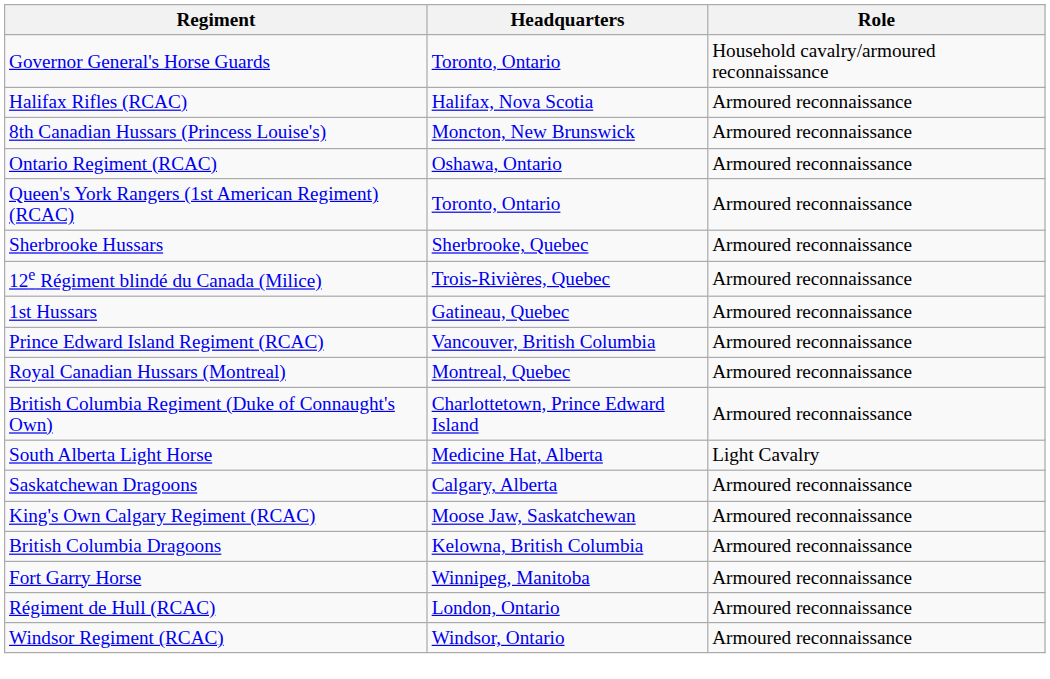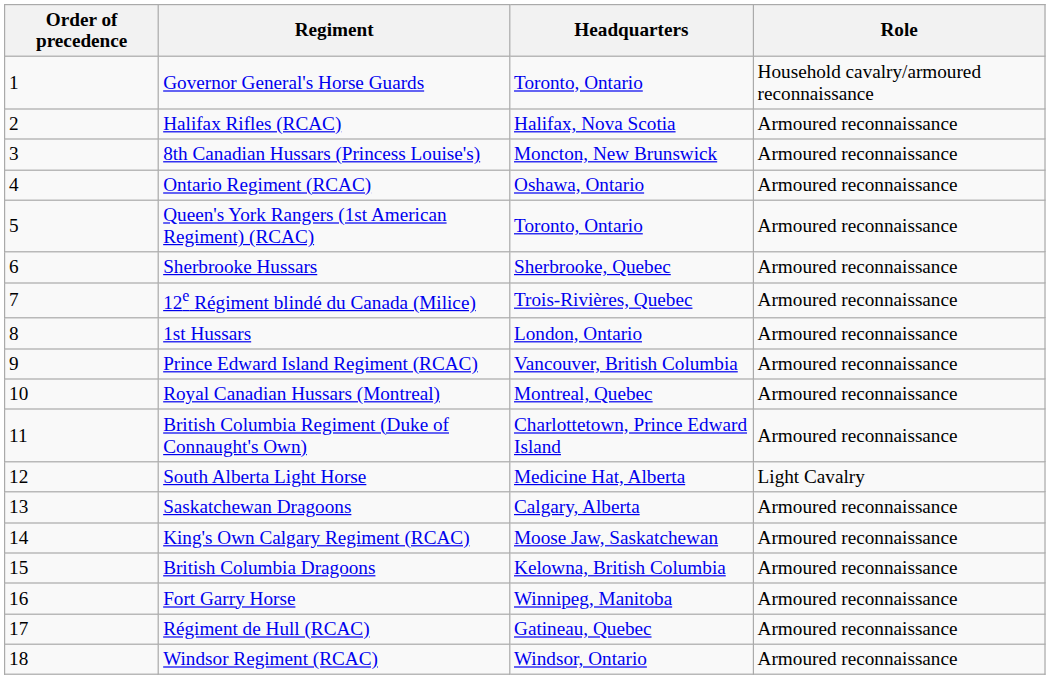+ column: Order of precedence | 1 | 2 | 3 | 4 | 5 | 6 | 7 | 8 | 9 | 10 | 11 | 12 | 13 | 14 | 15 | 16 | 17 | 18
1st Hussars | Headquarters: Gatineau, Quebec -> London, Ontario
Régiment de Hull (RCAC) | Headquarters: London, Ontario -> Gatineau, Quebec
